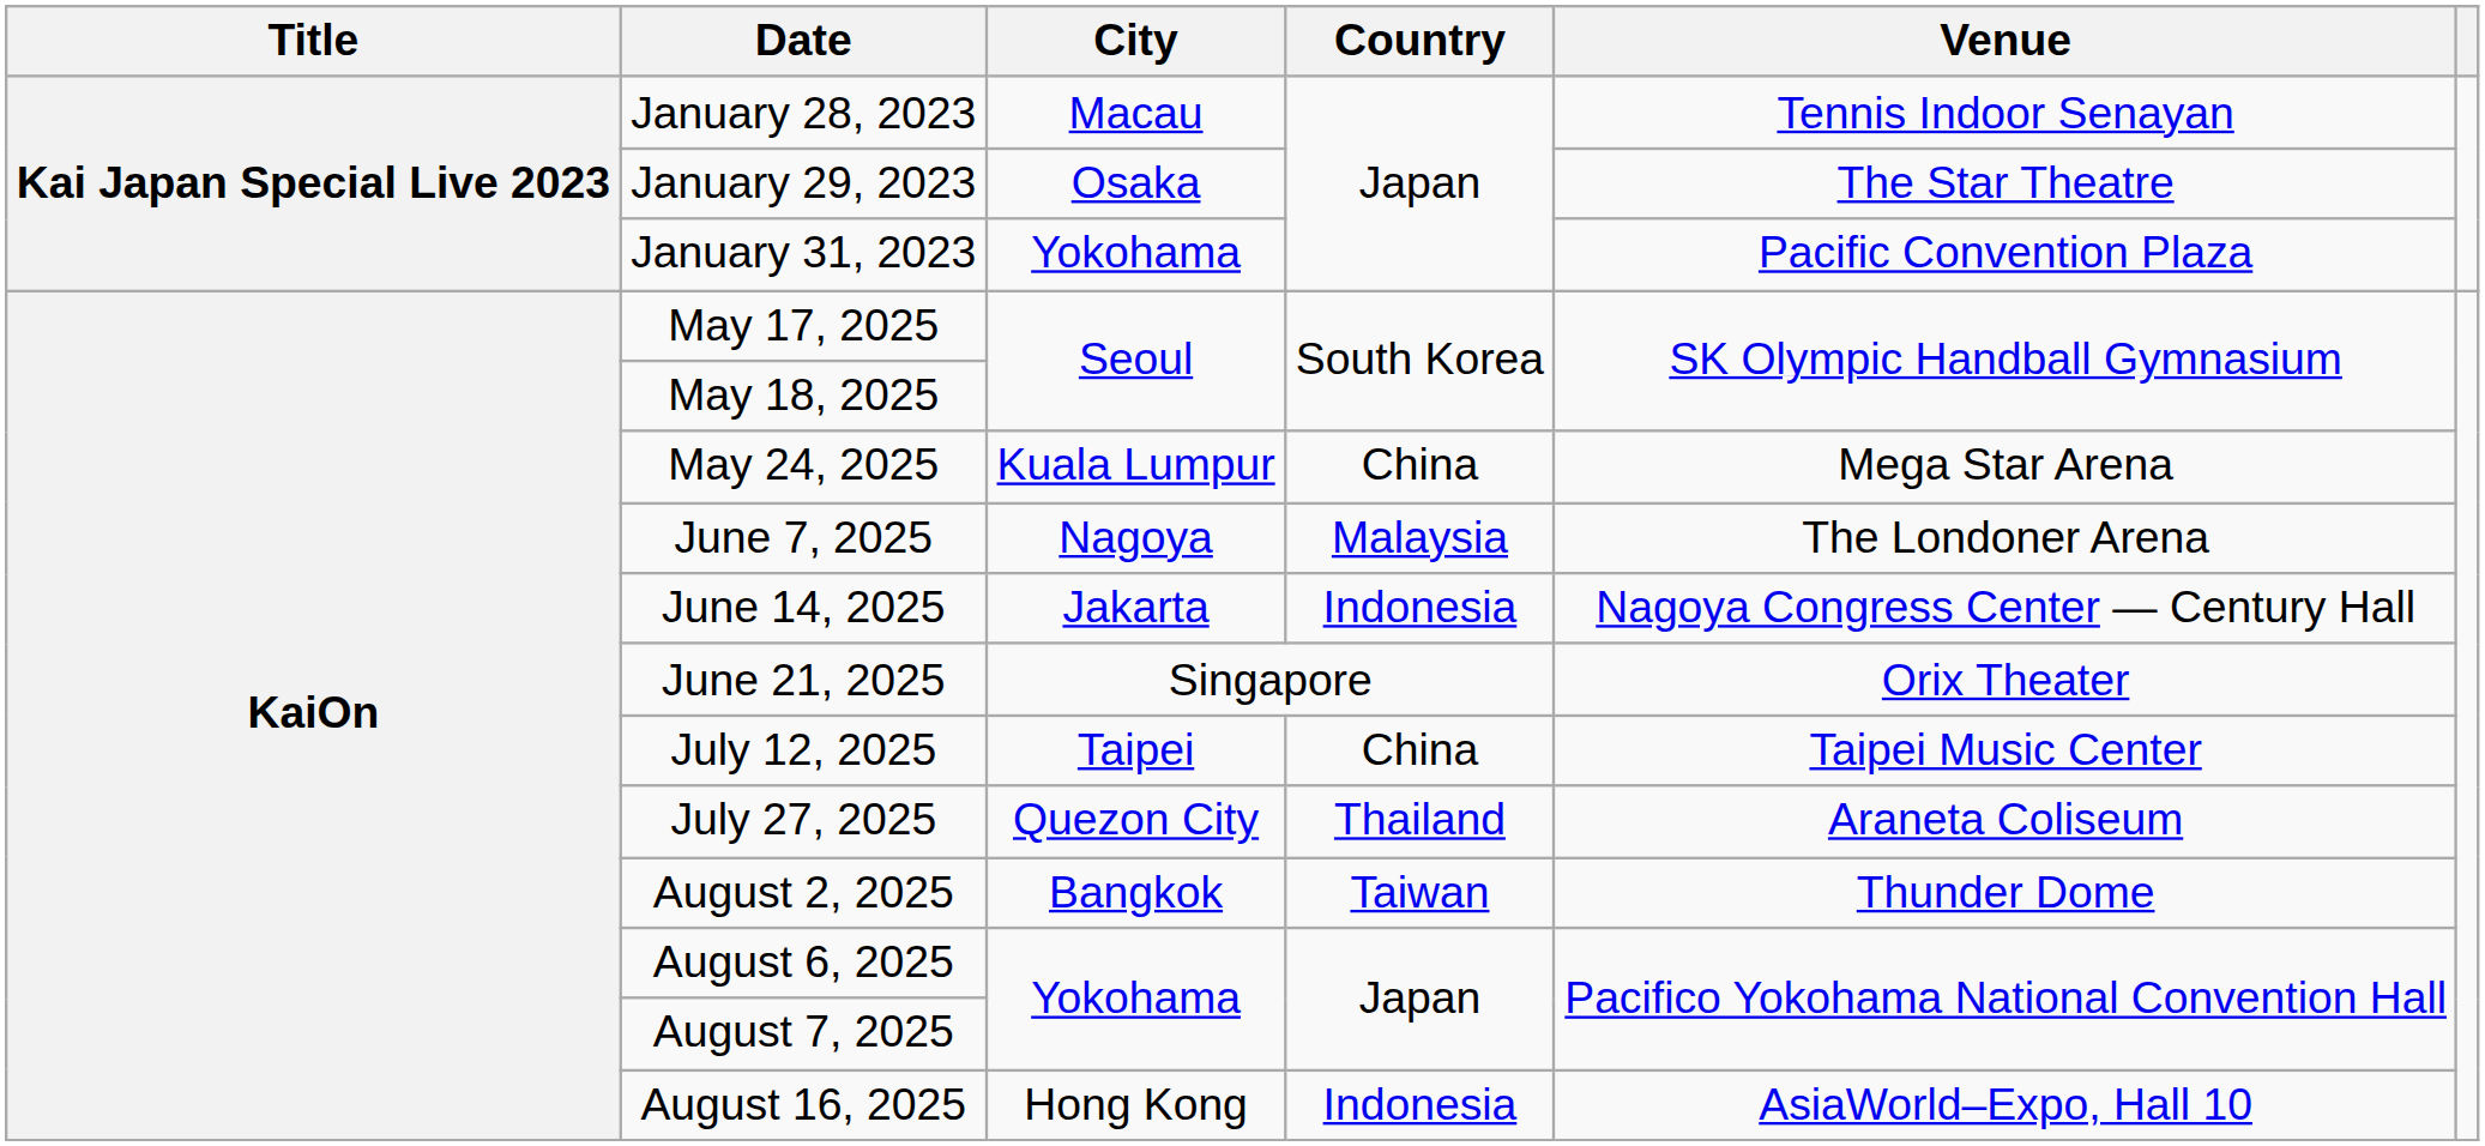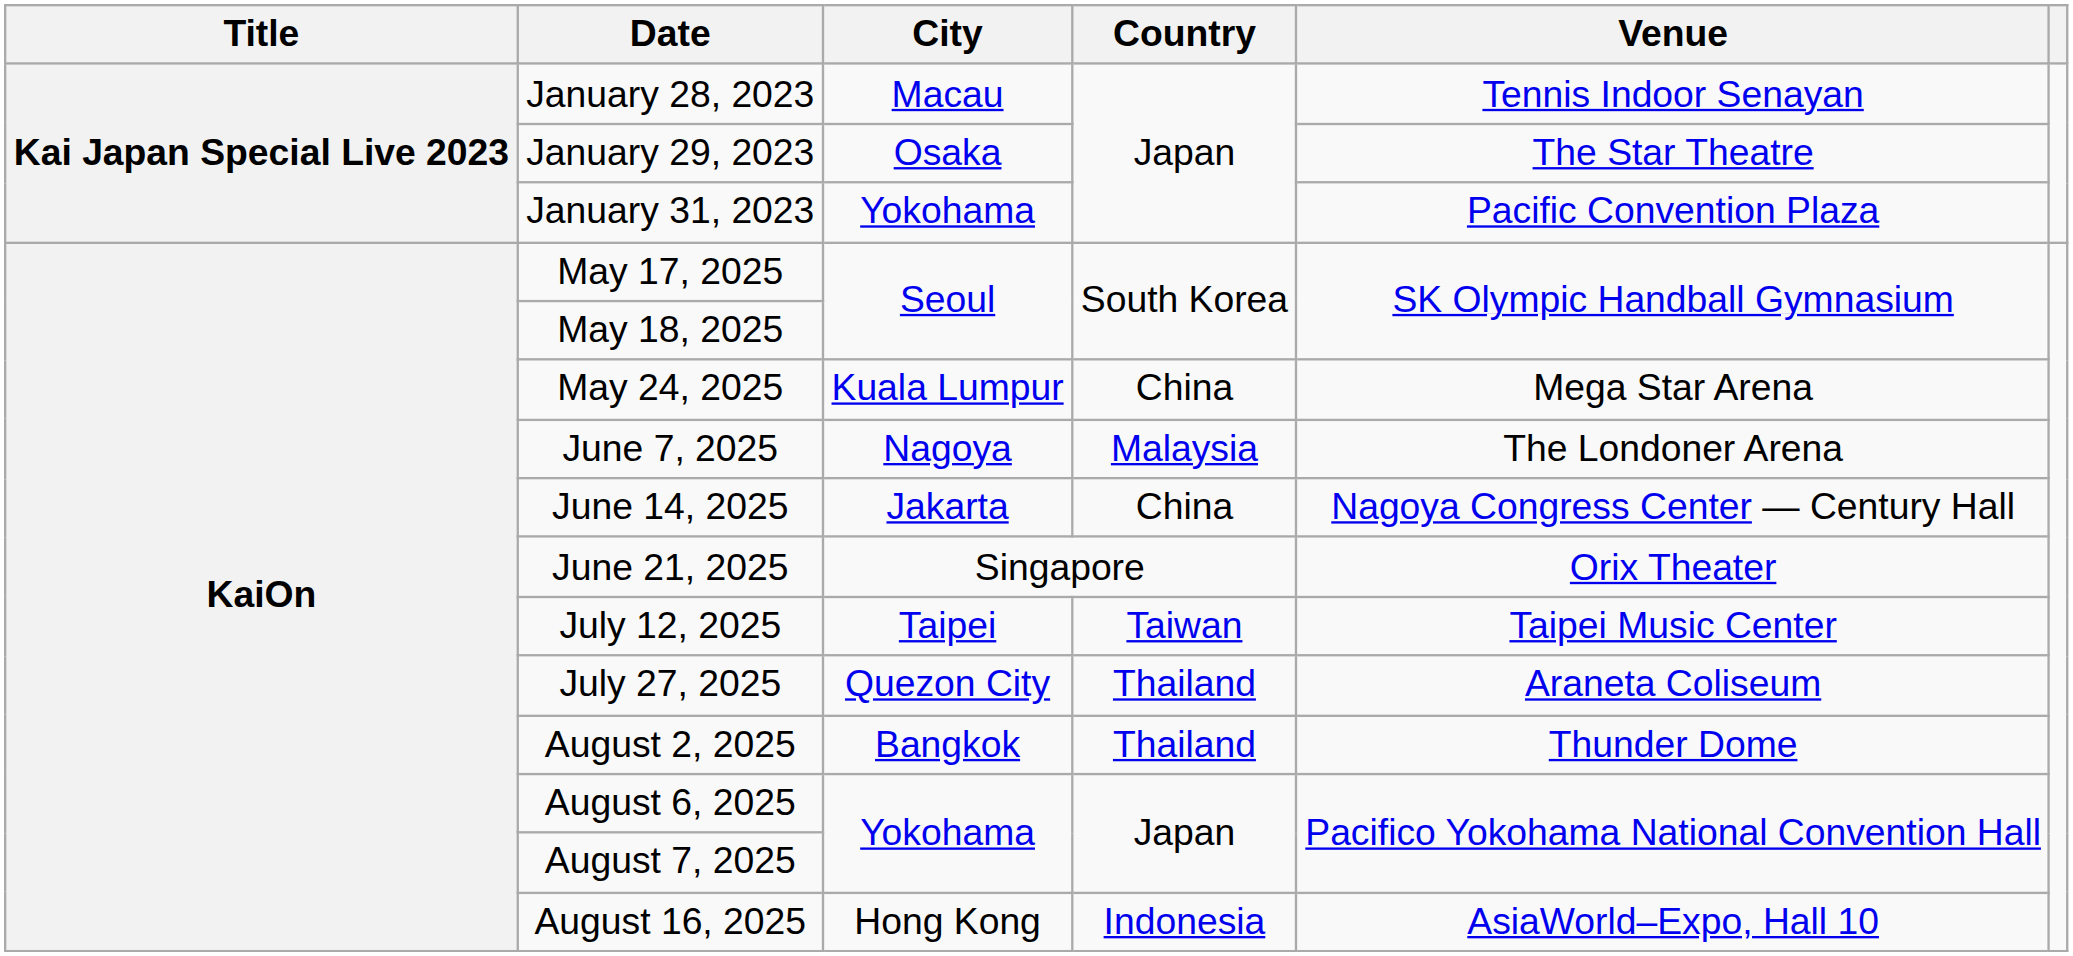June 14, 2025 | Country: Indonesia -> China
July 12, 2025 | Country: China -> Taiwan
August 2, 2025 | Country: Taiwan -> Thailand
